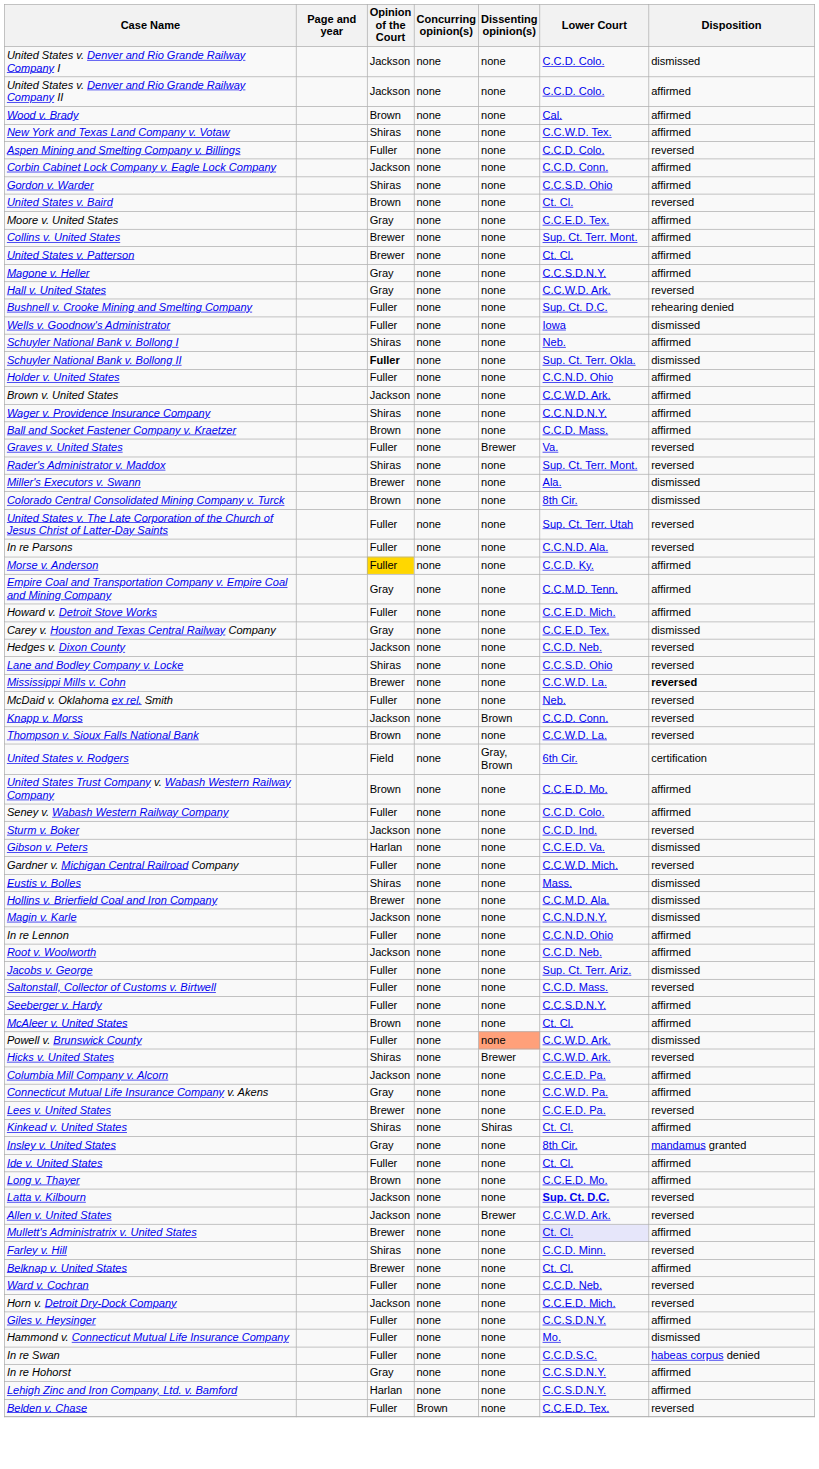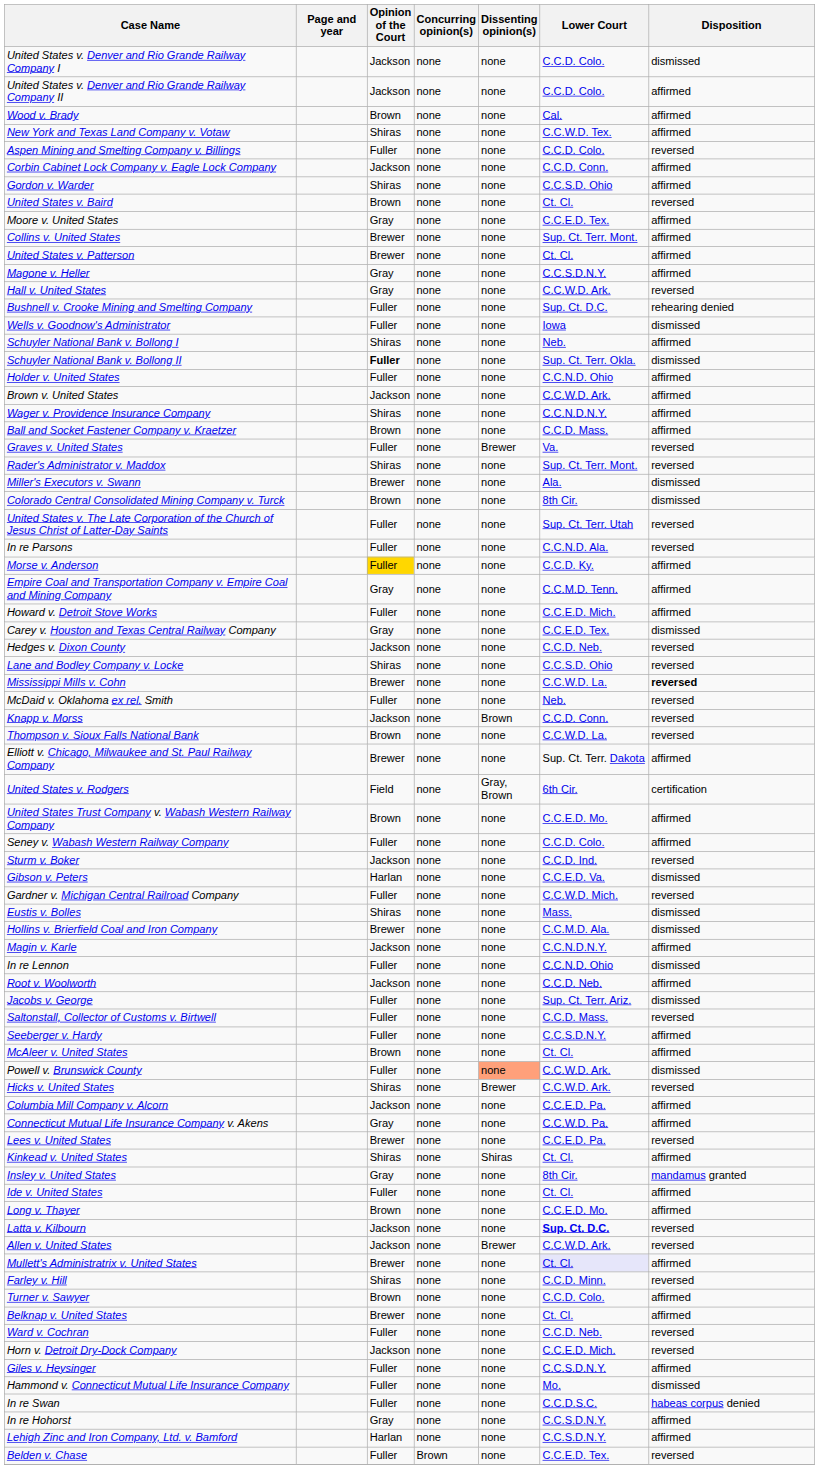+ row: Elliott v. Chicago, Milwaukee and St. Paul Railway Company | Brewer | none | none | Sup. Ct. Terr. Dakota | affirmed
Magin v. Karle | Disposition: dismissed -> affirmed
In re Lennon | Disposition: affirmed -> dismissed
+ row: Turner v. Sawyer | Brown | none | none | C.C.D. Colo. | affirmed
